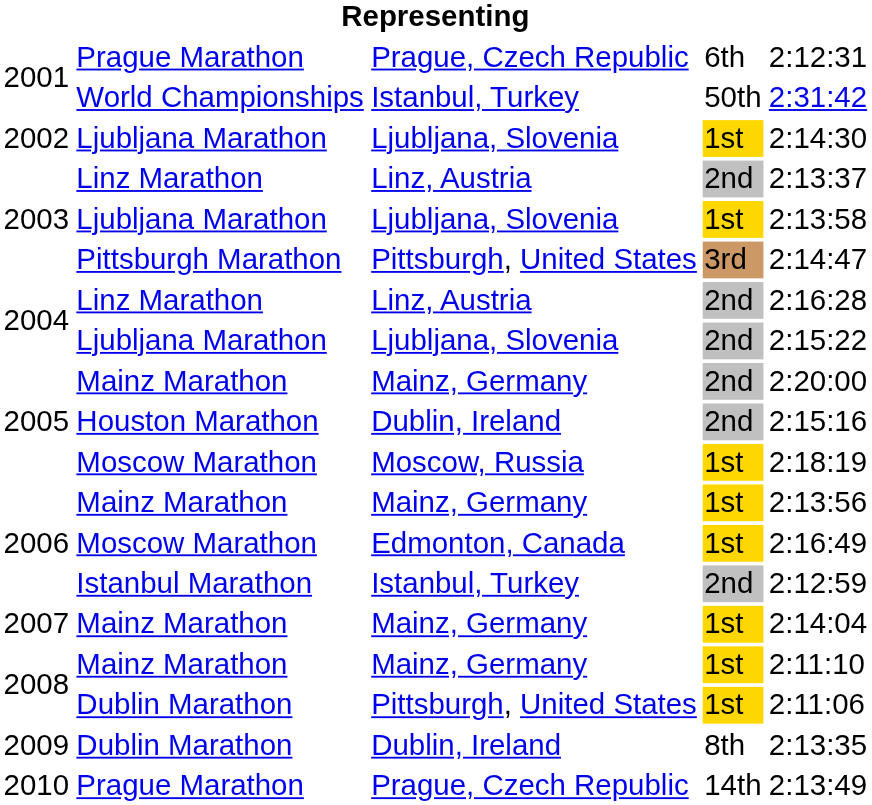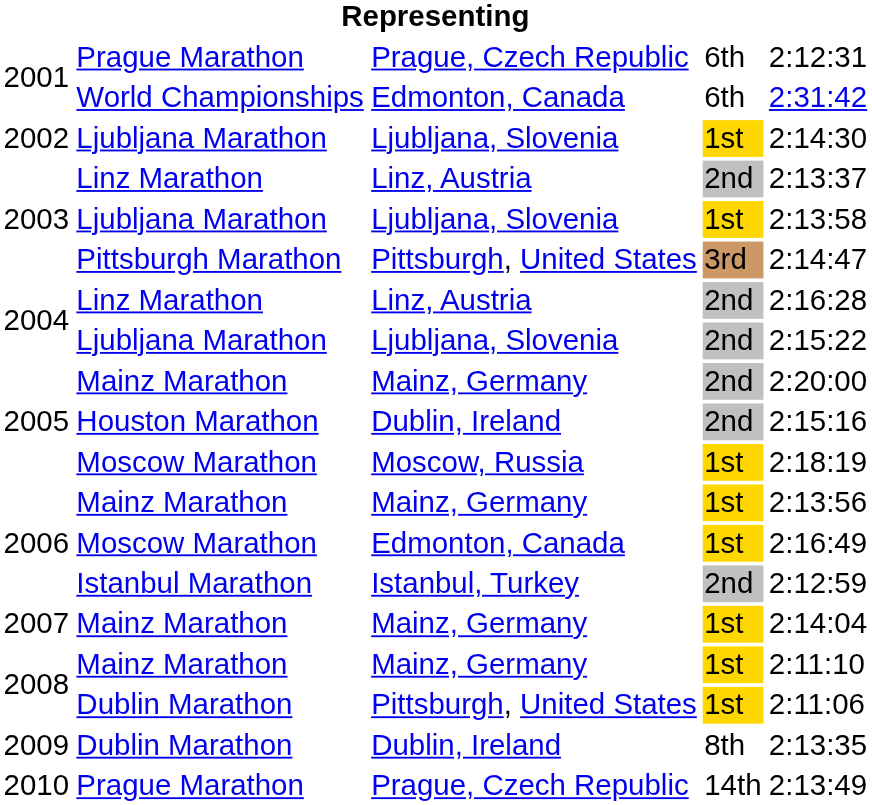2001 / World Championships | column 3: Istanbul, Turkey -> Edmonton, Canada
2001 / World Championships | column 4: 50th -> 6th
